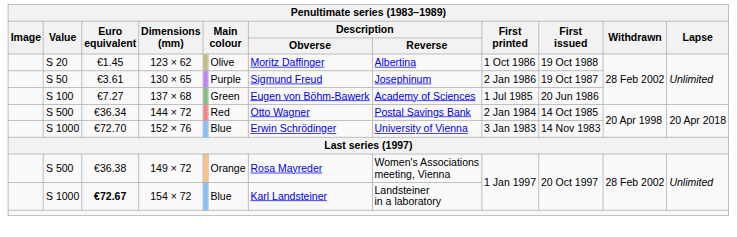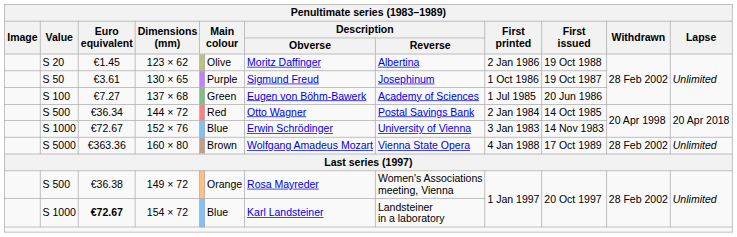123 × 62 | First printed: 1 Oct 1986 -> 2 Jan 1986
130 × 65 | First printed: 2 Jan 1986 -> 1 Oct 1986
152 × 76 | Euro equivalent: €72.70 -> €72.67
+ row: S 5000 | €363.36 | 160 × 80 | Brown | Wolfgang Amadeus Mozart | Vienna State Opera | 4 Jan 1988 | 17 Oct 1989 | 28 Feb 2002 | Unlimited
